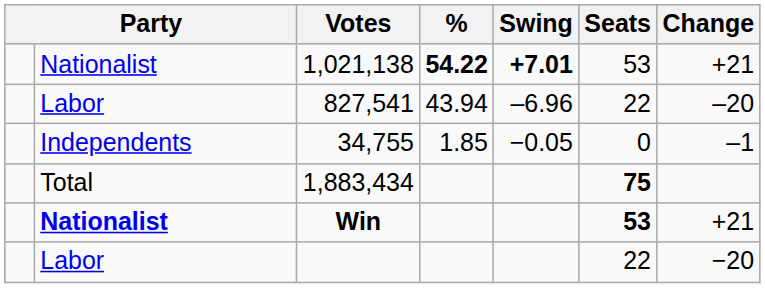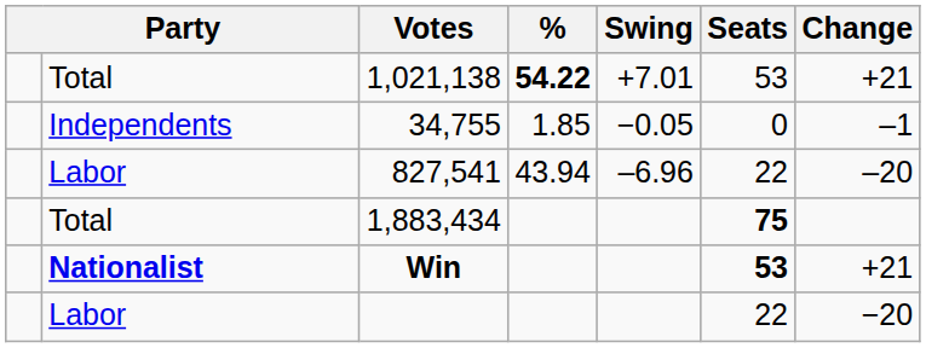1,021,138 | column 2: Nationalist -> Total
1,021,138 | Swing: bold -> normal
rows swapped: 827,541 <-> 34,755
